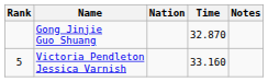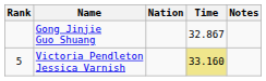Gong Jinjie Guo Shuang | Time: 32.870 -> 32.867
Victoria Pendleton Jessica Varnish | Time: no background -> khaki background
